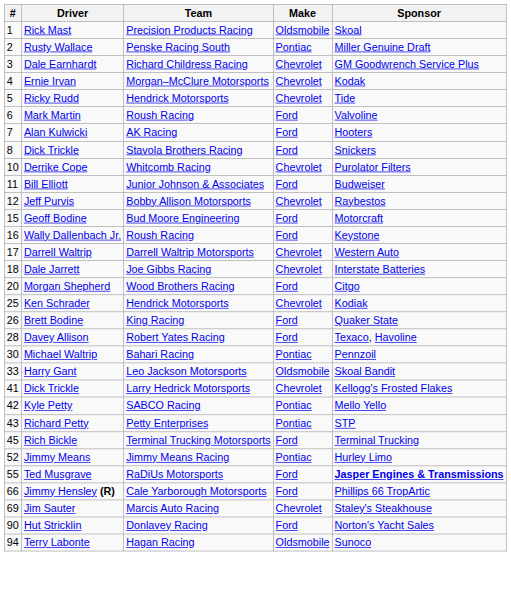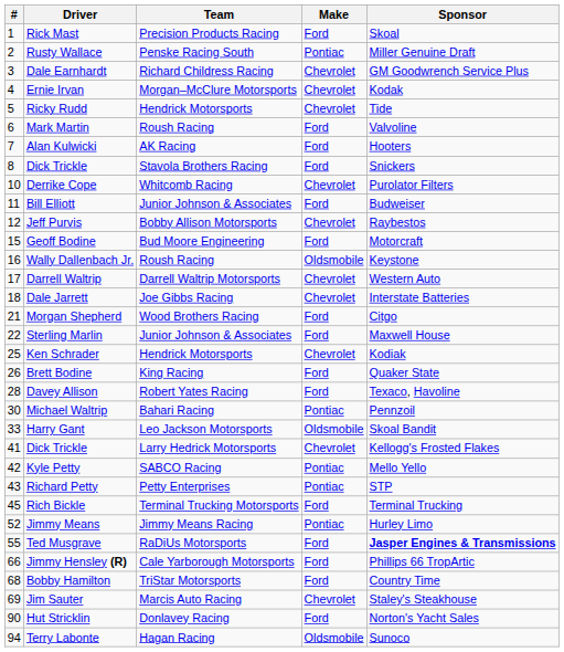Rick Mast | Make: Oldsmobile -> Ford
Wally Dallenbach Jr. | Make: Ford -> Oldsmobile
Morgan Shepherd | #: 20 -> 21
+ row: 22 | Sterling Marlin | Junior Johnson & Associates | Ford | Maxwell House
+ row: 68 | Bobby Hamilton | TriStar Motorsports | Ford | Country Time
